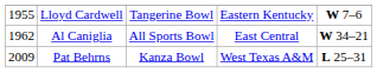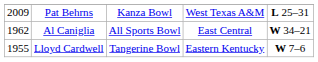rows swapped: Lloyd Cardwell <-> Pat Behrns
